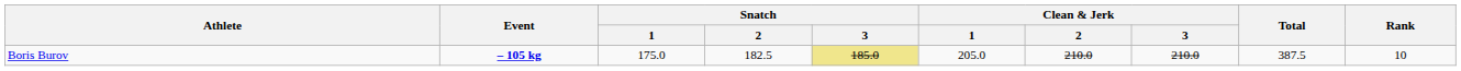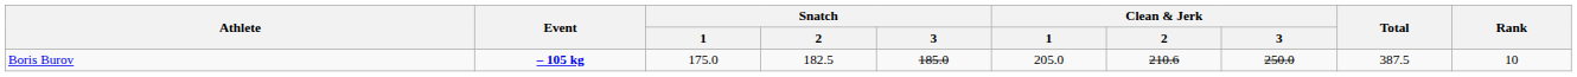Boris Burov | Snatch / 3: khaki background -> no background
Boris Burov | Clean & Jerk / 2: 210.0 -> 210.6
Boris Burov | Clean & Jerk / 3: 210.0 -> 250.0
